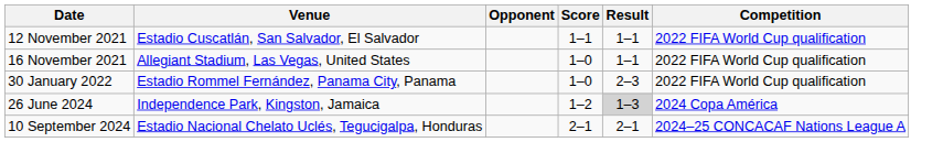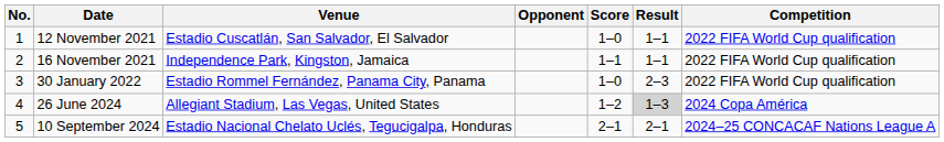+ column: No. | 1 | 2 | 3 | 4 | 5
12 November 2021 | Score: 1–1 -> 1–0
16 November 2021 | Venue: Allegiant Stadium, Las Vegas, United States -> Independence Park, Kingston, Jamaica
16 November 2021 | Score: 1–0 -> 1–1
26 June 2024 | Venue: Independence Park, Kingston, Jamaica -> Allegiant Stadium, Las Vegas, United States
